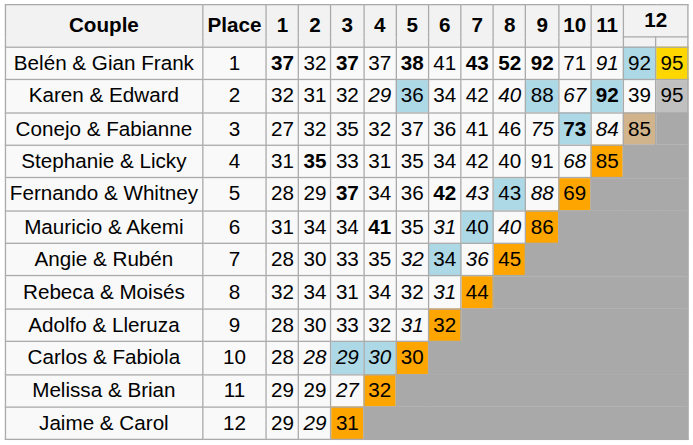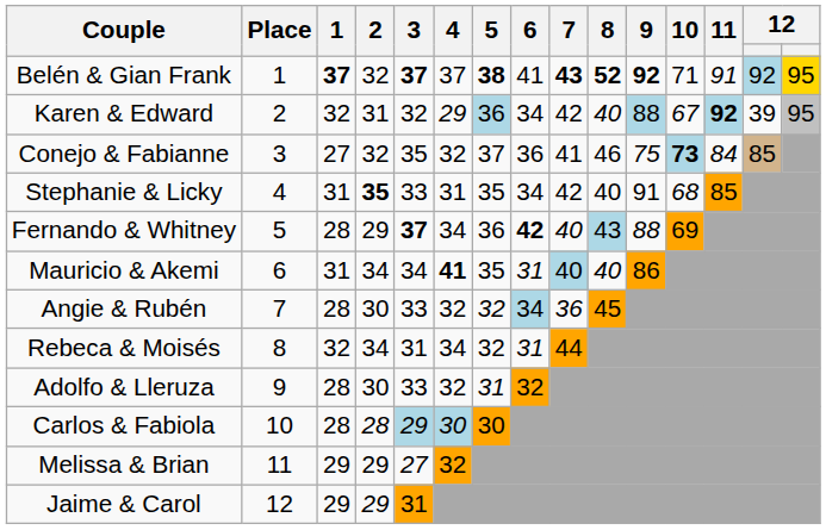Fernando & Whitney | 7: 43 -> 40
Angie & Rubén | 4: 35 -> 32
